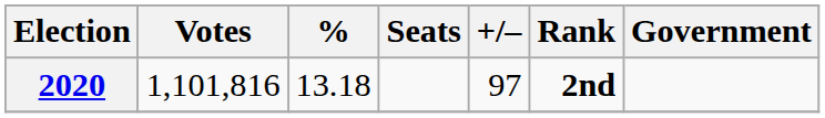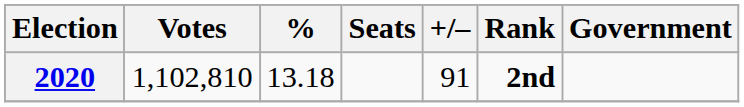2020 | Votes: 1,101,816 -> 1,102,810
2020 | +/–: 97 -> 91
